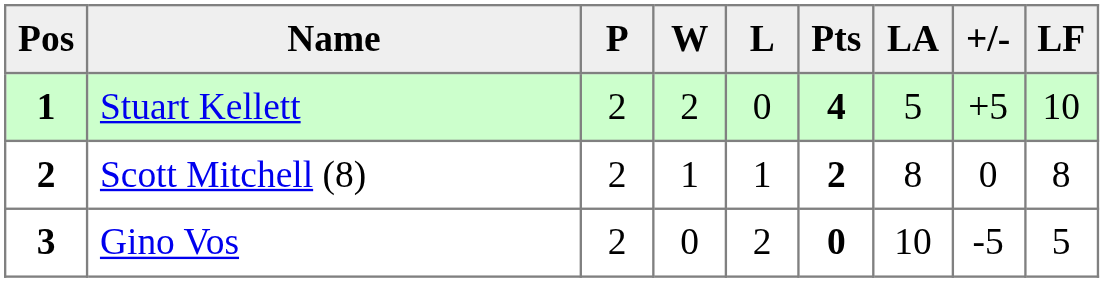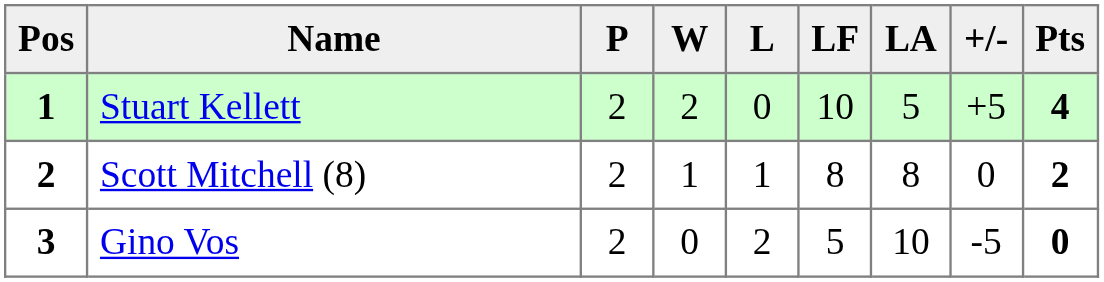columns swapped: LF <-> Pts
